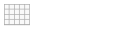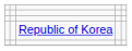+ row: Republic of Korea
